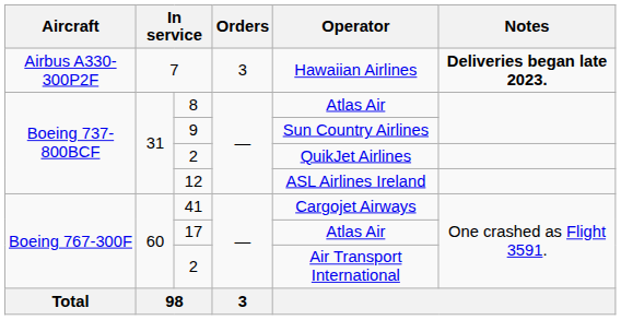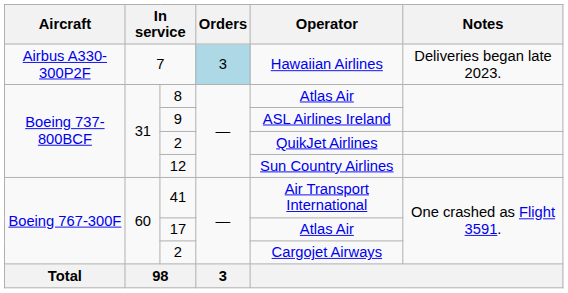7 | Orders: no background -> lightblue background
7 | Notes: bold -> normal
9 | Operator: Sun Country Airlines -> ASL Airlines Ireland
12 | Operator: ASL Airlines Ireland -> Sun Country Airlines
41 | Operator: Cargojet Airways -> Air Transport International
Boeing 767-300F / 2 | Operator: Air Transport International -> Cargojet Airways
